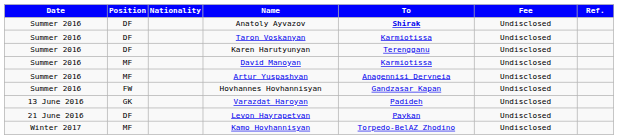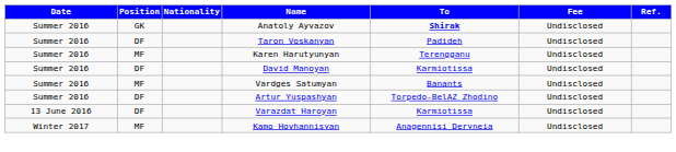Anatoly Ayvazov | Position: DF -> GK
Taron Voskanyan | To: Karmiotissa -> Padideh
Karen Harutyunyan | Position: DF -> MF
David Manoyan | Position: MF -> DF
+ row: Summer 2016 | MF | Vardges Satumyan | Banants | Undisclosed
Artur Yuspashyan | Position: MF -> DF
Artur Yuspashyan | To: Anagennisi Deryneia -> Torpedo-BelAZ Zhodino
- row: Summer 2016 | FW | Hovhannes Hovhannisyan | Gandzasar Kapan | Undisclosed
Varazdat Haroyan | Position: GK -> DF
Varazdat Haroyan | To: Padideh -> Karmiotissa
- row: 21 June 2016 | DF | Levon Hayrapetyan | Paykan | Undisclosed
Kamo Hovhannisyan | To: Torpedo-BelAZ Zhodino -> Anagennisi Deryneia
